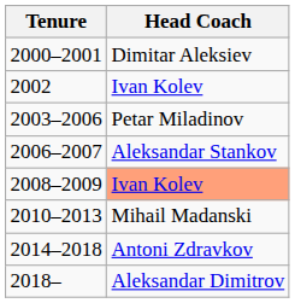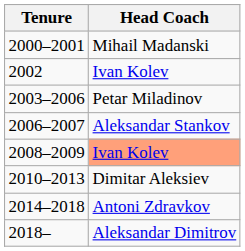2000–2001 | Head Coach: Dimitar Aleksiev -> Mihail Madanski
2010–2013 | Head Coach: Mihail Madanski -> Dimitar Aleksiev
